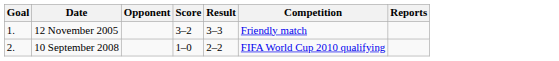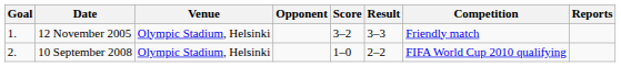+ column: Venue | Olympic Stadium, Helsinki | Olympic Stadium, Helsinki
